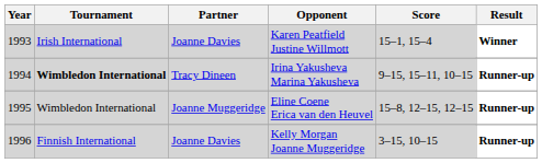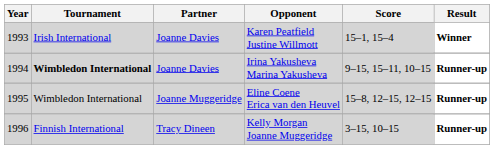Irina Yakusheva Marina Yakusheva | Partner: Tracy Dineen -> Joanne Davies
Kelly Morgan Joanne Muggeridge | Partner: Joanne Davies -> Tracy Dineen
